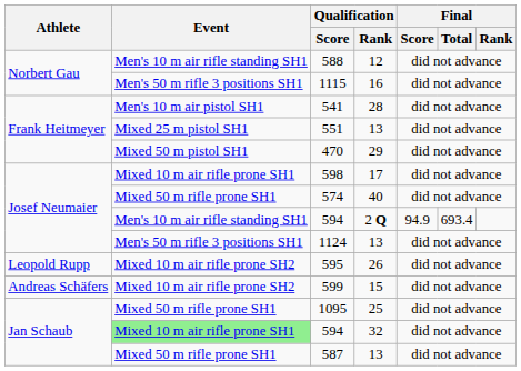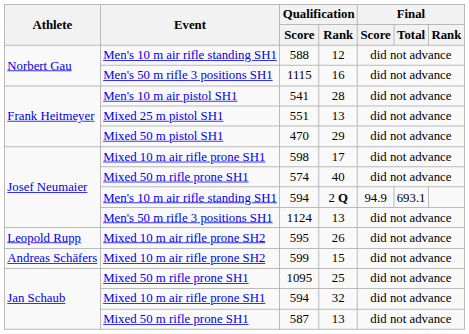594 / 2 Q | Final / Total: 693.4 -> 693.1
594 / 32 | Event: lightgreen background -> no background
